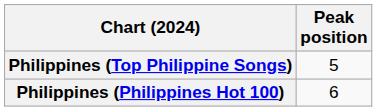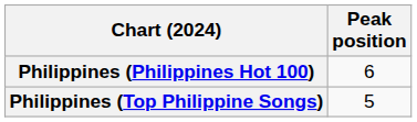rows swapped: Philippines (Philippines Hot 100) <-> Philippines (Top Philippine Songs)
